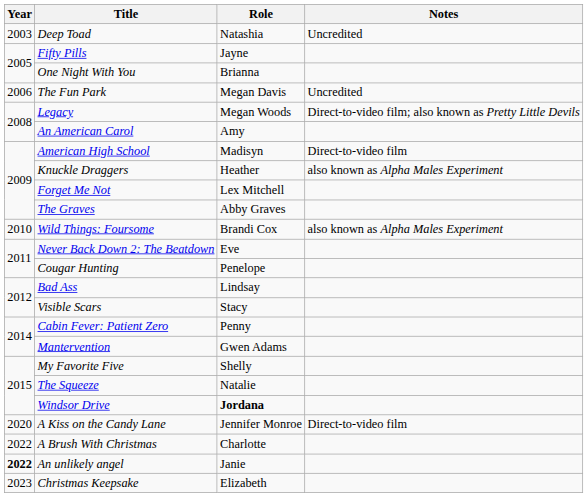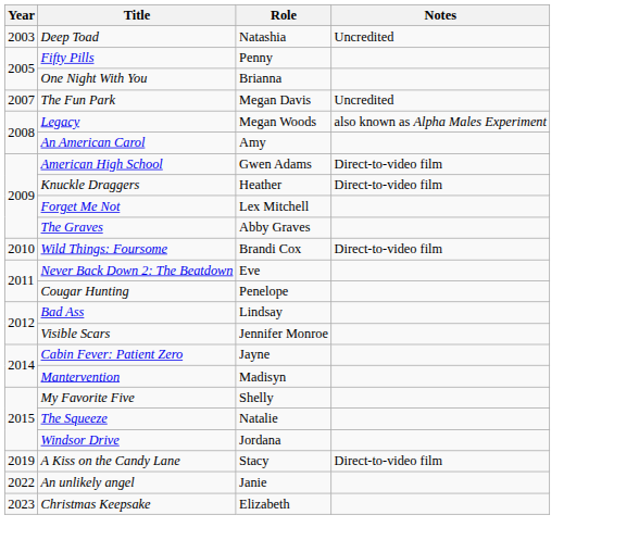Fifty Pills | Role: Jayne -> Penny
The Fun Park | Year: 2006 -> 2007
Legacy | Notes: Direct-to-video film; also known as Pretty Little Devils -> also known as Alpha Males Experiment
American High School | Role: Madisyn -> Gwen Adams
Knuckle Draggers | Notes: also known as Alpha Males Experiment -> Direct-to-video film
Wild Things: Foursome | Notes: also known as Alpha Males Experiment -> Direct-to-video film
Visible Scars | Role: Stacy -> Jennifer Monroe
Cabin Fever: Patient Zero | Role: Penny -> Jayne
Mantervention | Role: Gwen Adams -> Madisyn
Windsor Drive | Role: bold -> normal
A Kiss on the Candy Lane | Year: 2020 -> 2019
A Kiss on the Candy Lane | Role: Jennifer Monroe -> Stacy
- row: 2022 | A Brush With Christmas | Charlotte
An unlikely angel | Year: bold -> normal
